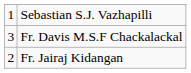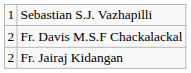Fr. Davis M.S.F Chackalackal | column 1: 3 -> 2
